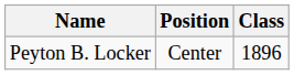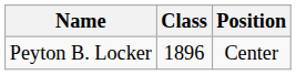columns swapped: Position <-> Class
